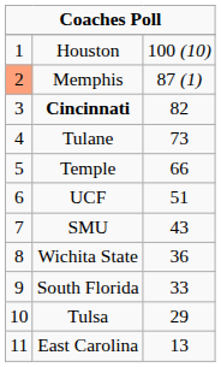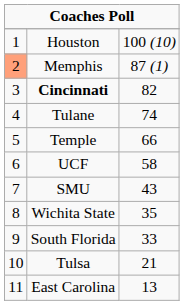Tulane | column 3: 73 -> 74
UCF | column 3: 51 -> 58
Wichita State | column 3: 36 -> 35
Tulsa | column 3: 29 -> 21
